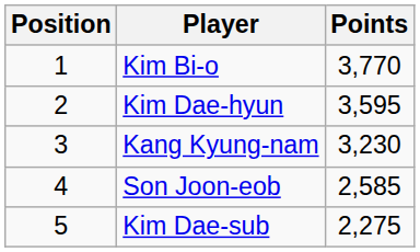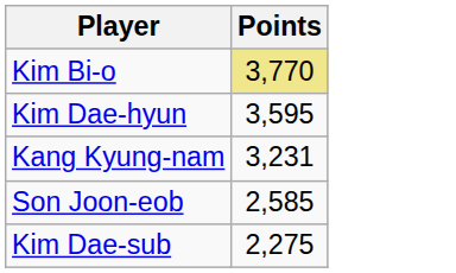- column: Position | 1 | 2 | 3 | 4 | 5
Kim Bi-o | Points: no background -> khaki background
Kang Kyung-nam | Points: 3,230 -> 3,231
